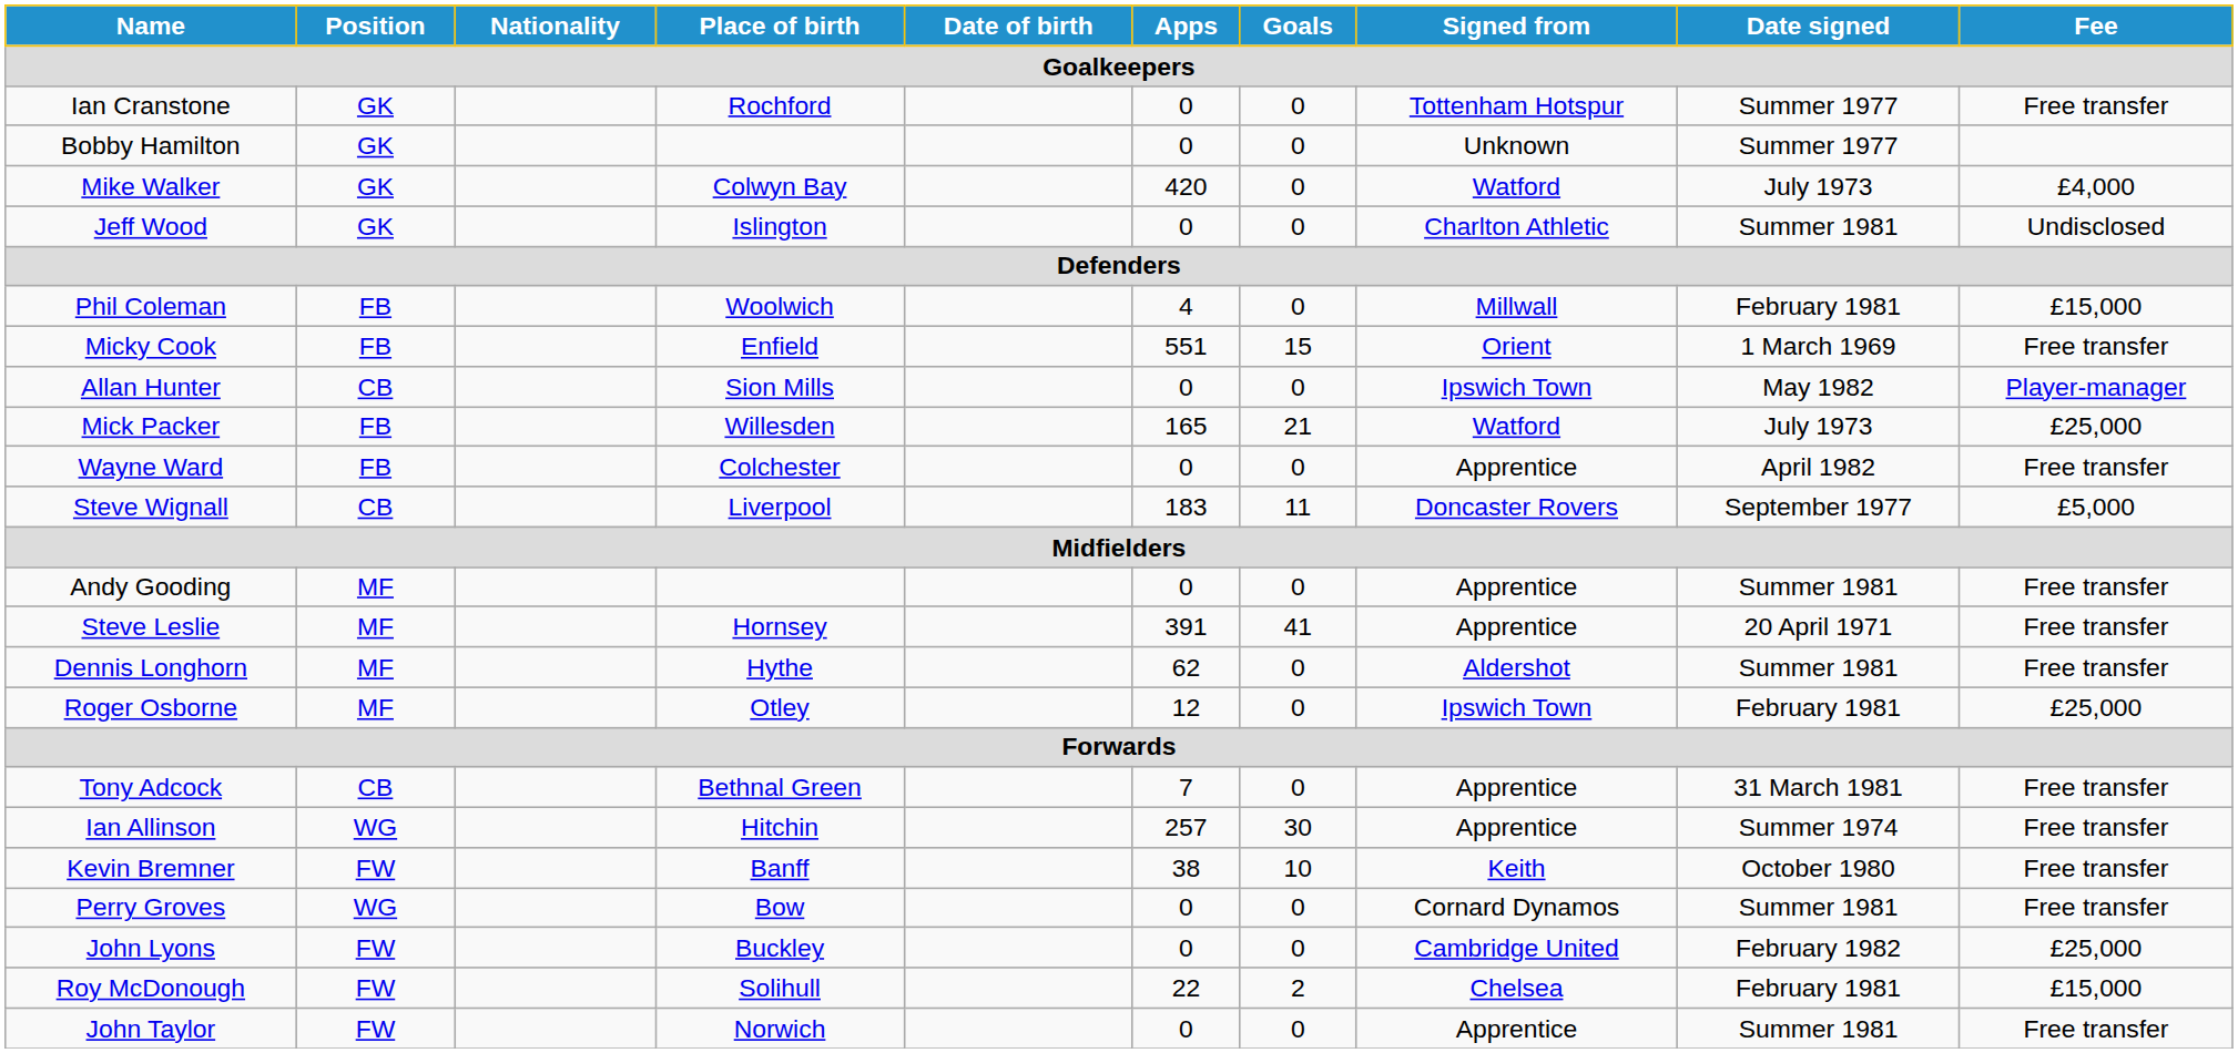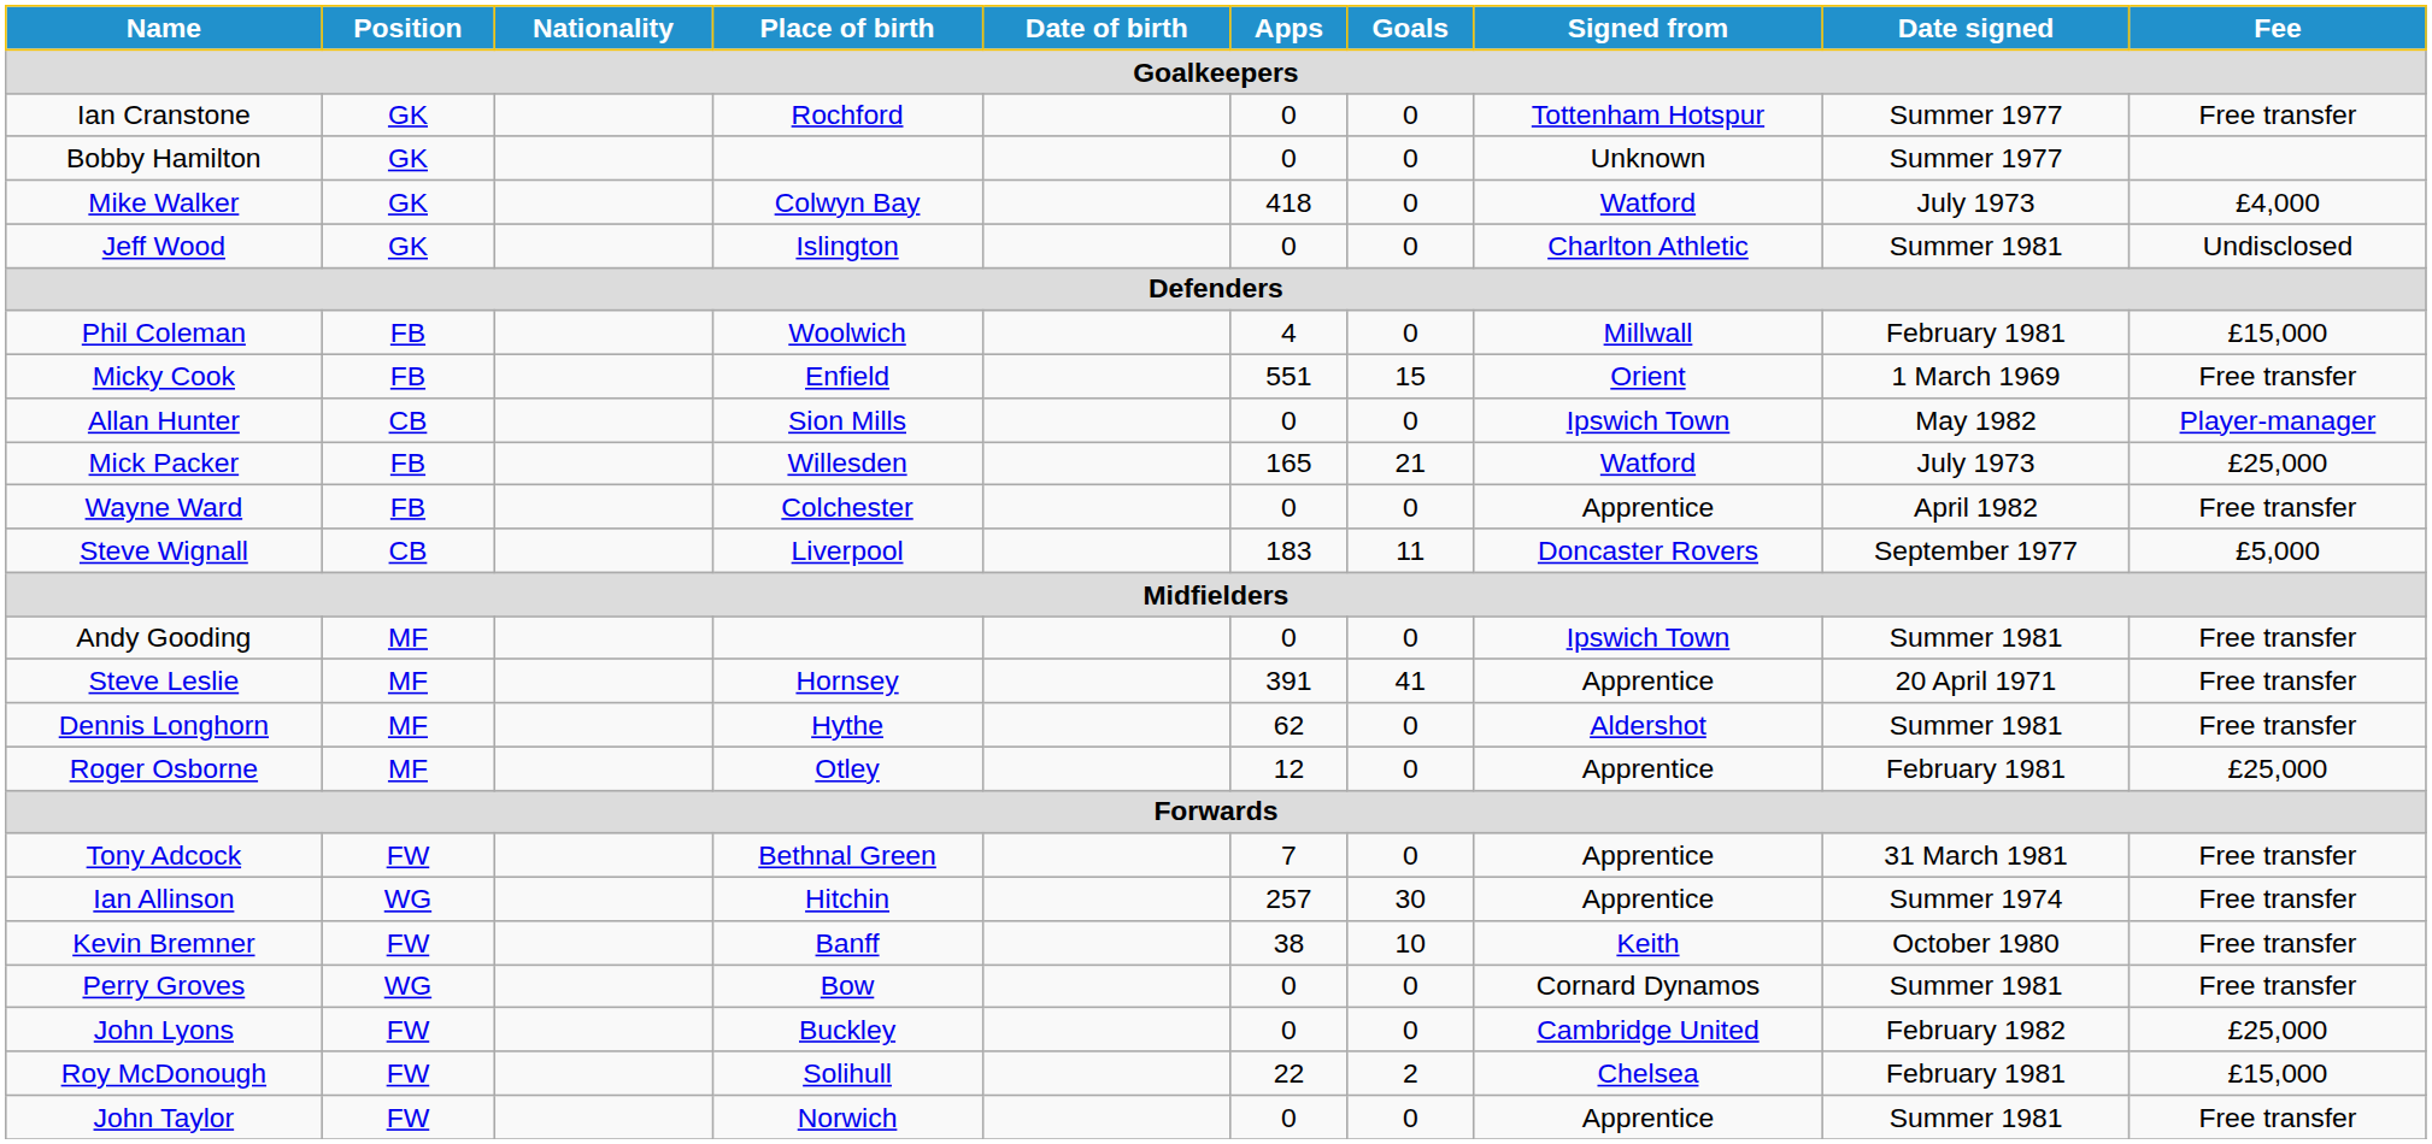Mike Walker | Apps: 420 -> 418
Andy Gooding | Signed from: Apprentice -> Ipswich Town
Roger Osborne | Signed from: Ipswich Town -> Apprentice
Tony Adcock | Position: CB -> FW
